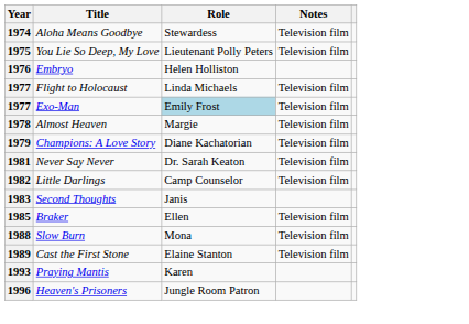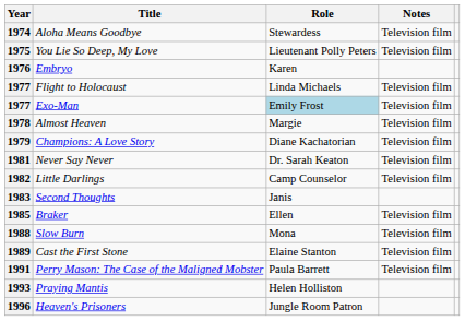Embryo | Role: Helen Holliston -> Karen
+ row: 1991 | Perry Mason: The Case of the Maligned Mobster | Paula Barrett | Television film
Praying Mantis | Role: Karen -> Helen Holliston
